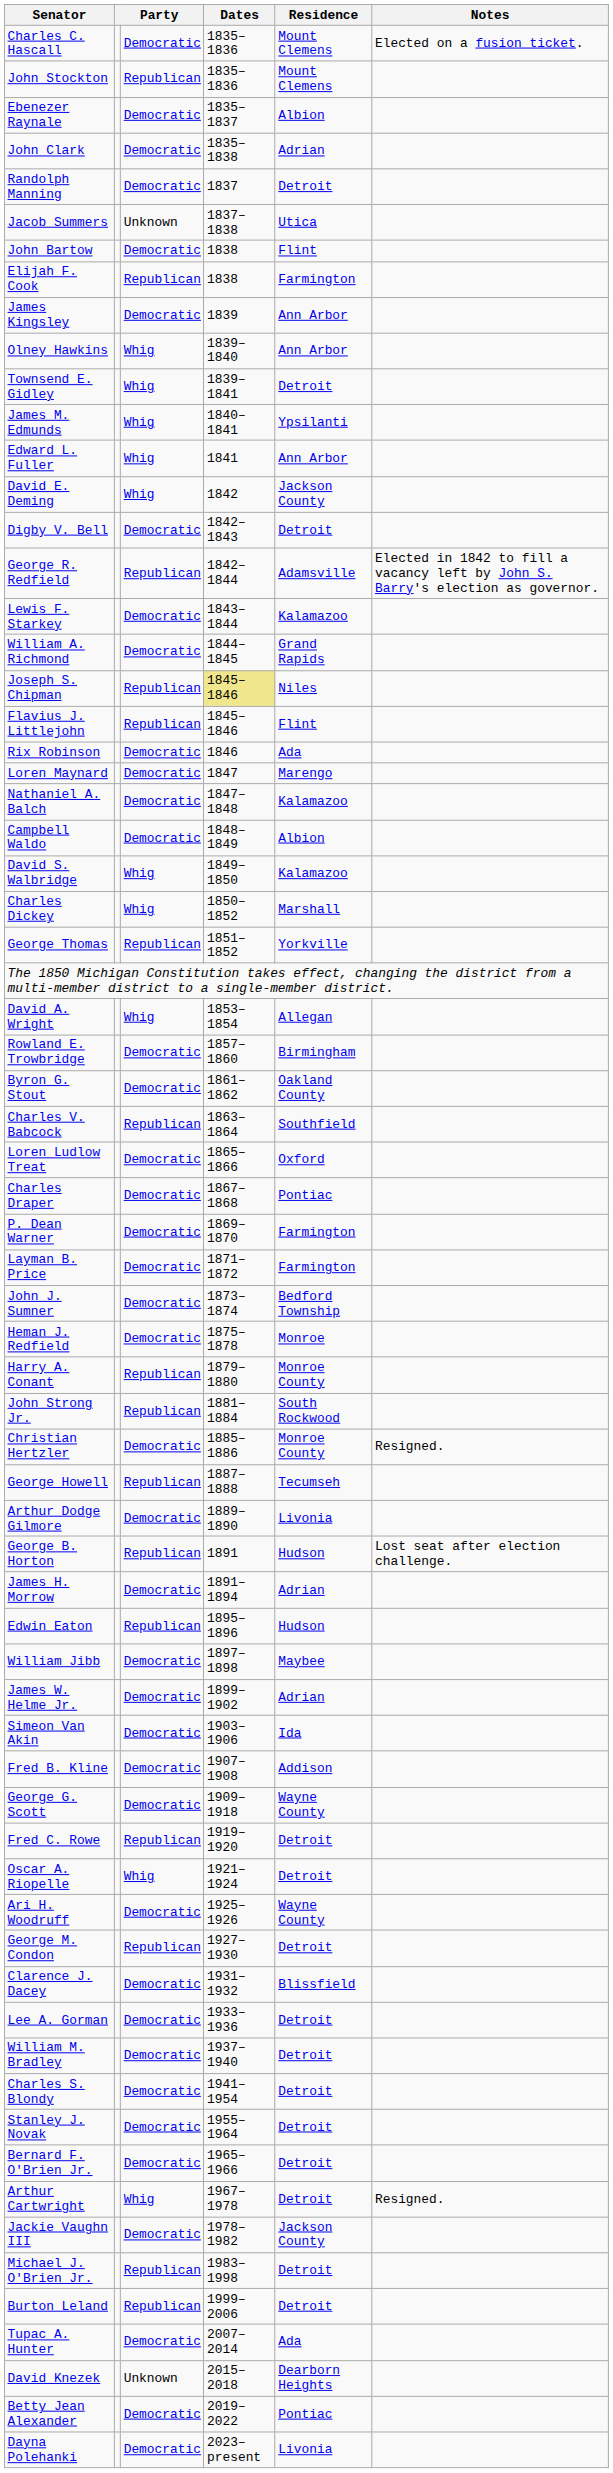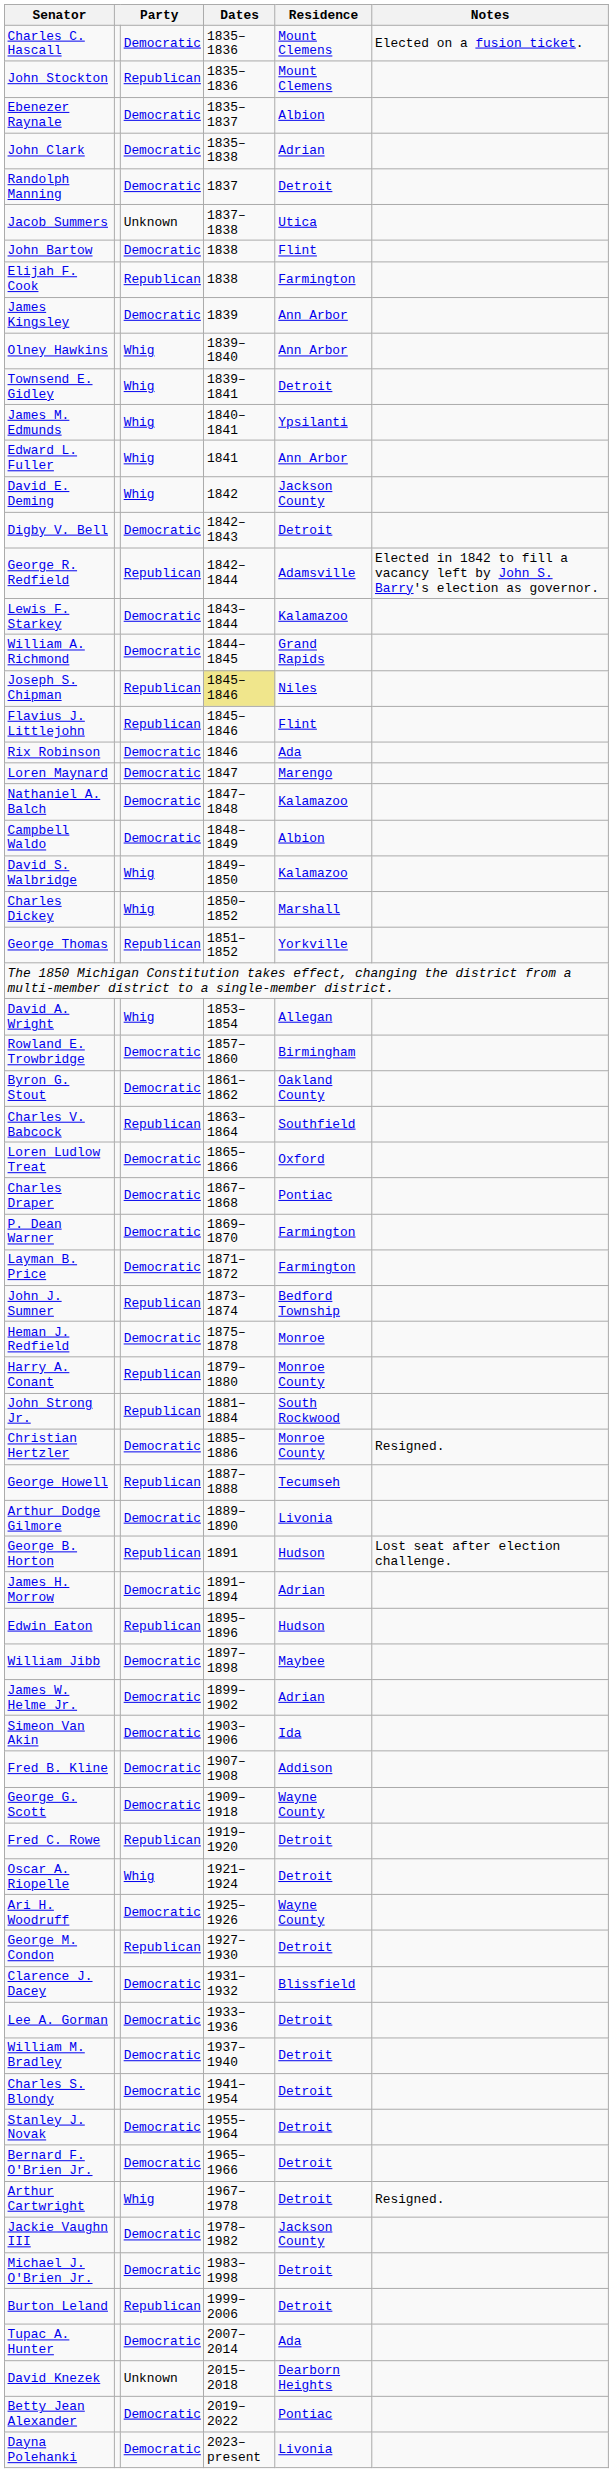John J. Sumner | column 3: Democratic -> Republican
Michael J. O'Brien Jr. | column 3: Republican -> Democratic
